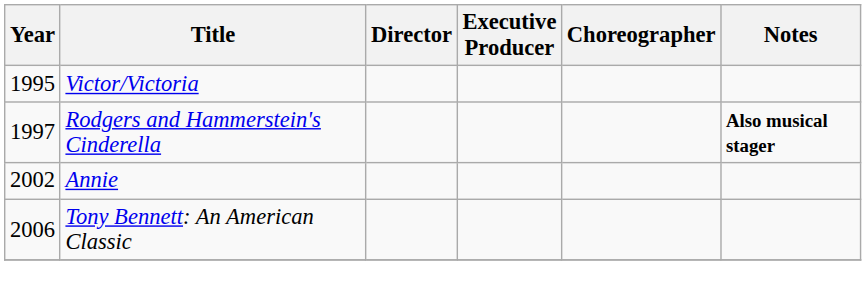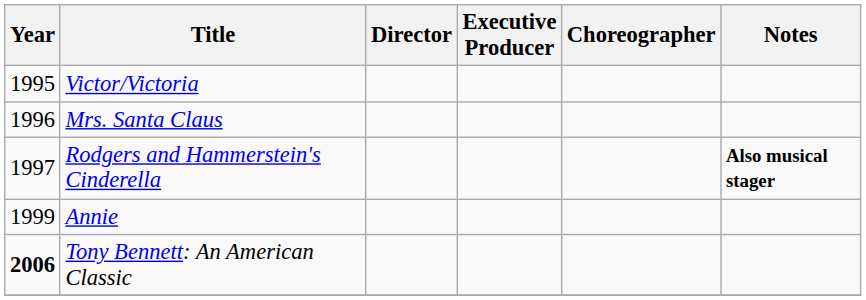+ row: 1996 | Mrs. Santa Claus
Annie | Year: 2002 -> 1999
Tony Bennett: An American Classic | Year: normal -> bold
